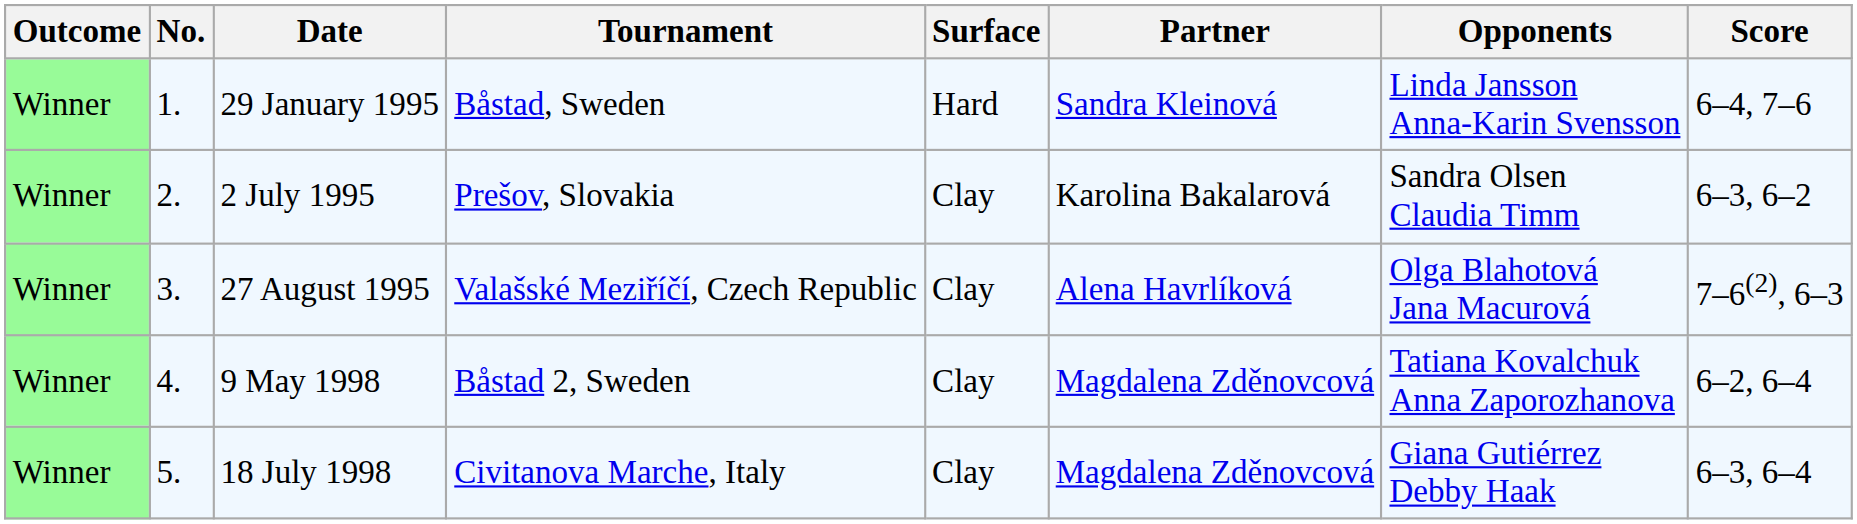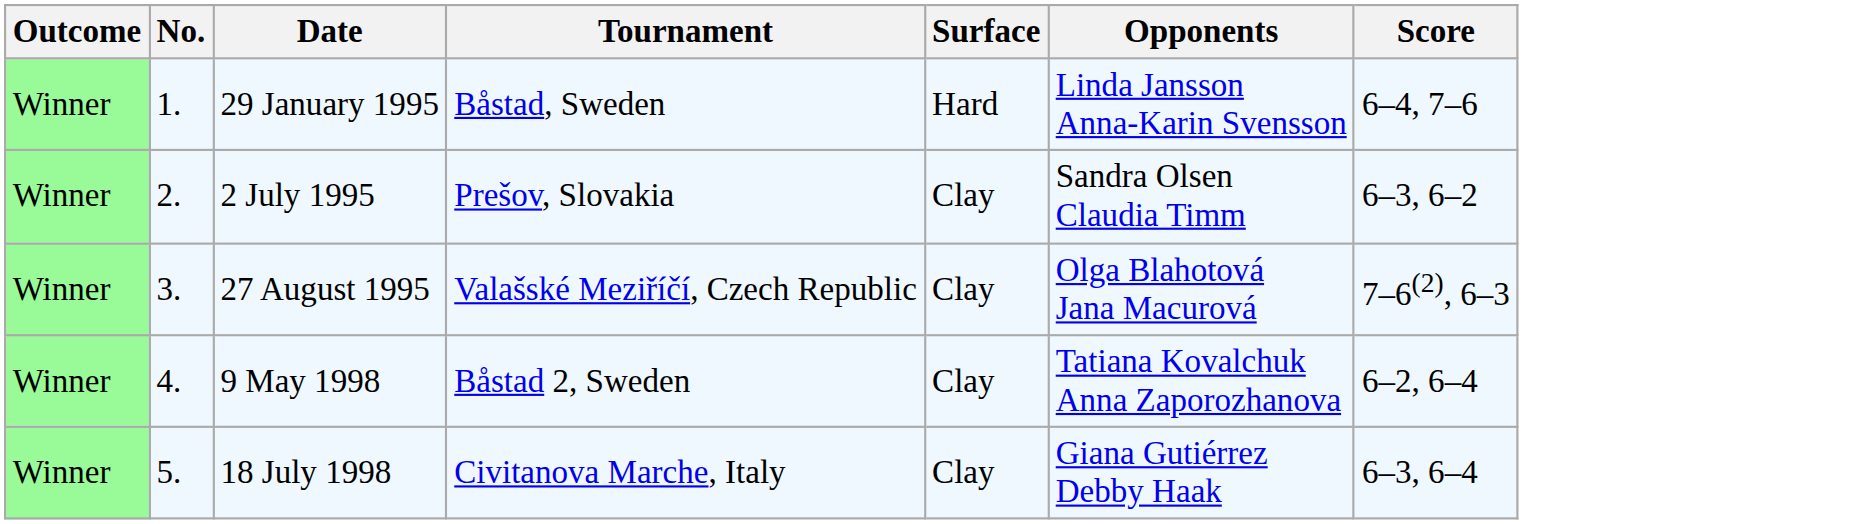- column: Partner | Sandra Kleinová | Karolina Bakalarová | Alena Havrlíková | Magdalena Zděnovcová | Magdalena Zděnovcová
